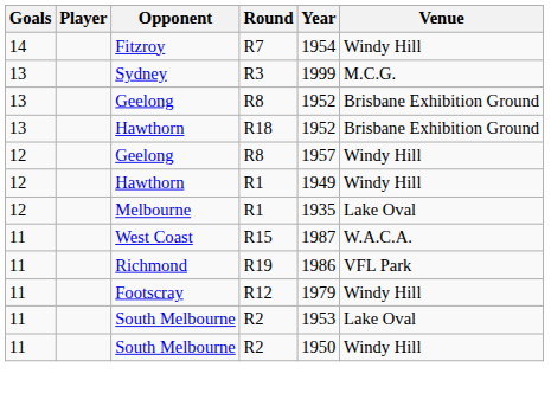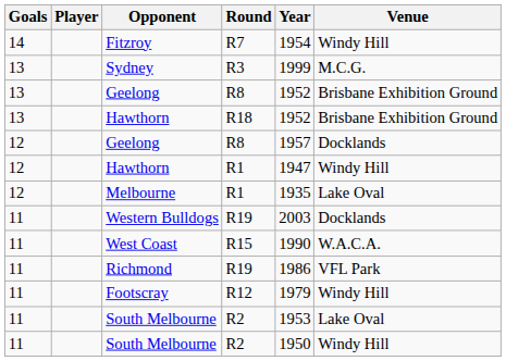12 / Geelong | Venue: Windy Hill -> Docklands
12 / Hawthorn | Year: 1949 -> 1947
+ row: 11 | Western Bulldogs | R19 | 2003 | Docklands
West Coast | Year: 1987 -> 1990
